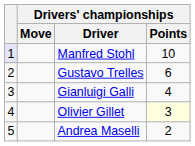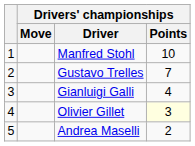Manfred Stohl | column 1: lavender background -> no background
Gustavo Trelles | Drivers' championships / Points: 6 -> 7
